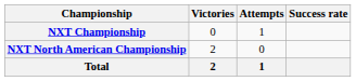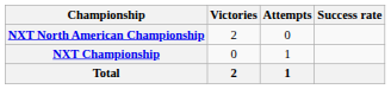rows swapped: NXT Championship <-> NXT North American Championship
